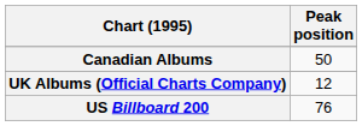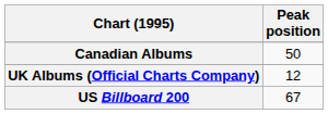US Billboard 200 | Peak position: 76 -> 67
